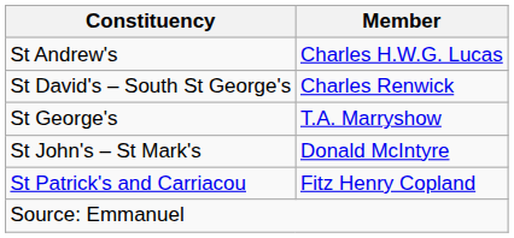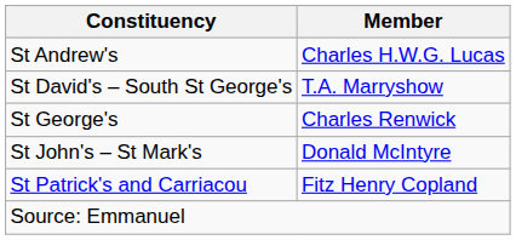St David's – South St George's | Member: Charles Renwick -> T.A. Marryshow
St George's | Member: T.A. Marryshow -> Charles Renwick
